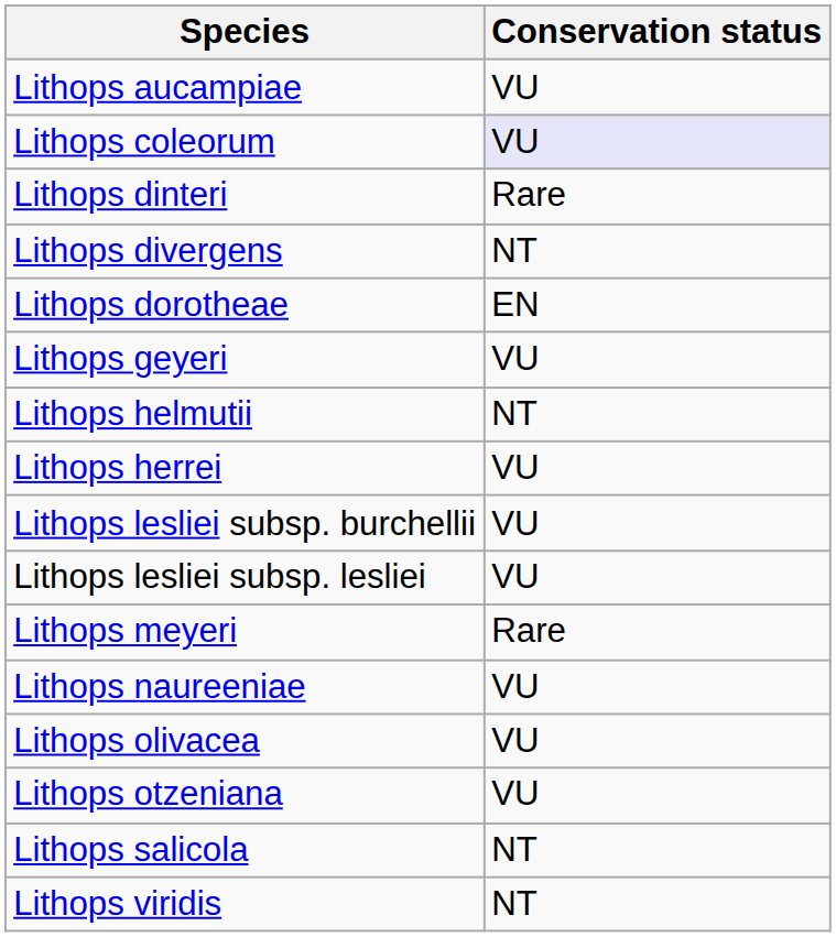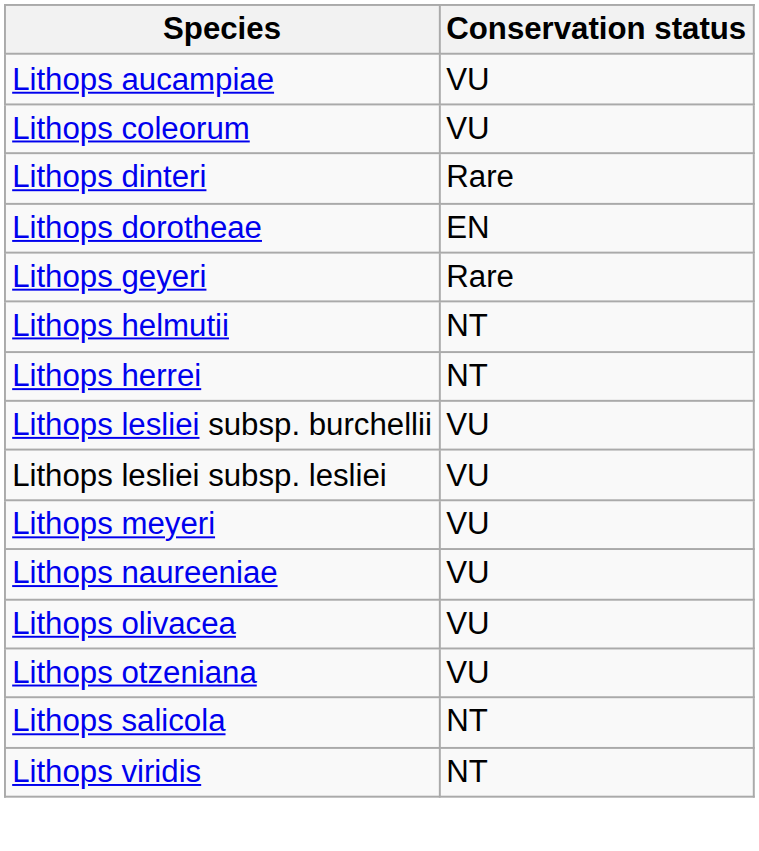Lithops coleorum | Conservation status: lavender background -> no background
- row: Lithops divergens | NT
Lithops geyeri | Conservation status: VU -> Rare
Lithops herrei | Conservation status: VU -> NT
Lithops meyeri | Conservation status: Rare -> VU
